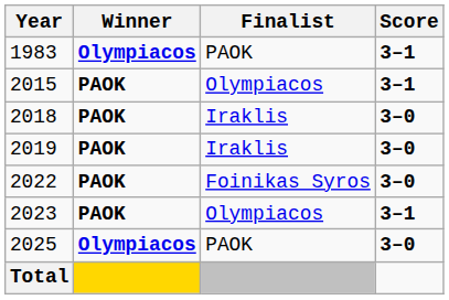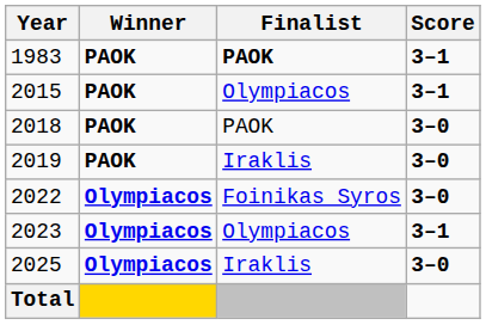1983 | Winner: Olympiacos -> PAOK
1983 | Finalist: normal -> bold
2018 | Finalist: Iraklis -> PAOK
2022 | Winner: PAOK -> Olympiacos
2023 | Winner: PAOK -> Olympiacos
2025 | Finalist: PAOK -> Iraklis
